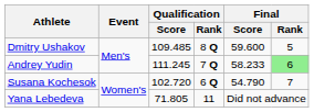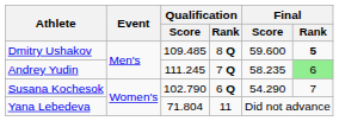Dmitry Ushakov | Final / Rank: normal -> bold
Andrey Yudin | Final / Score: 58.233 -> 58.235
Susana Kochesok | Qualification / Score: 102.720 -> 102.790
Susana Kochesok | Final / Score: 54.790 -> 54.290
Yana Lebedeva | Qualification / Score: 71.805 -> 71.804
